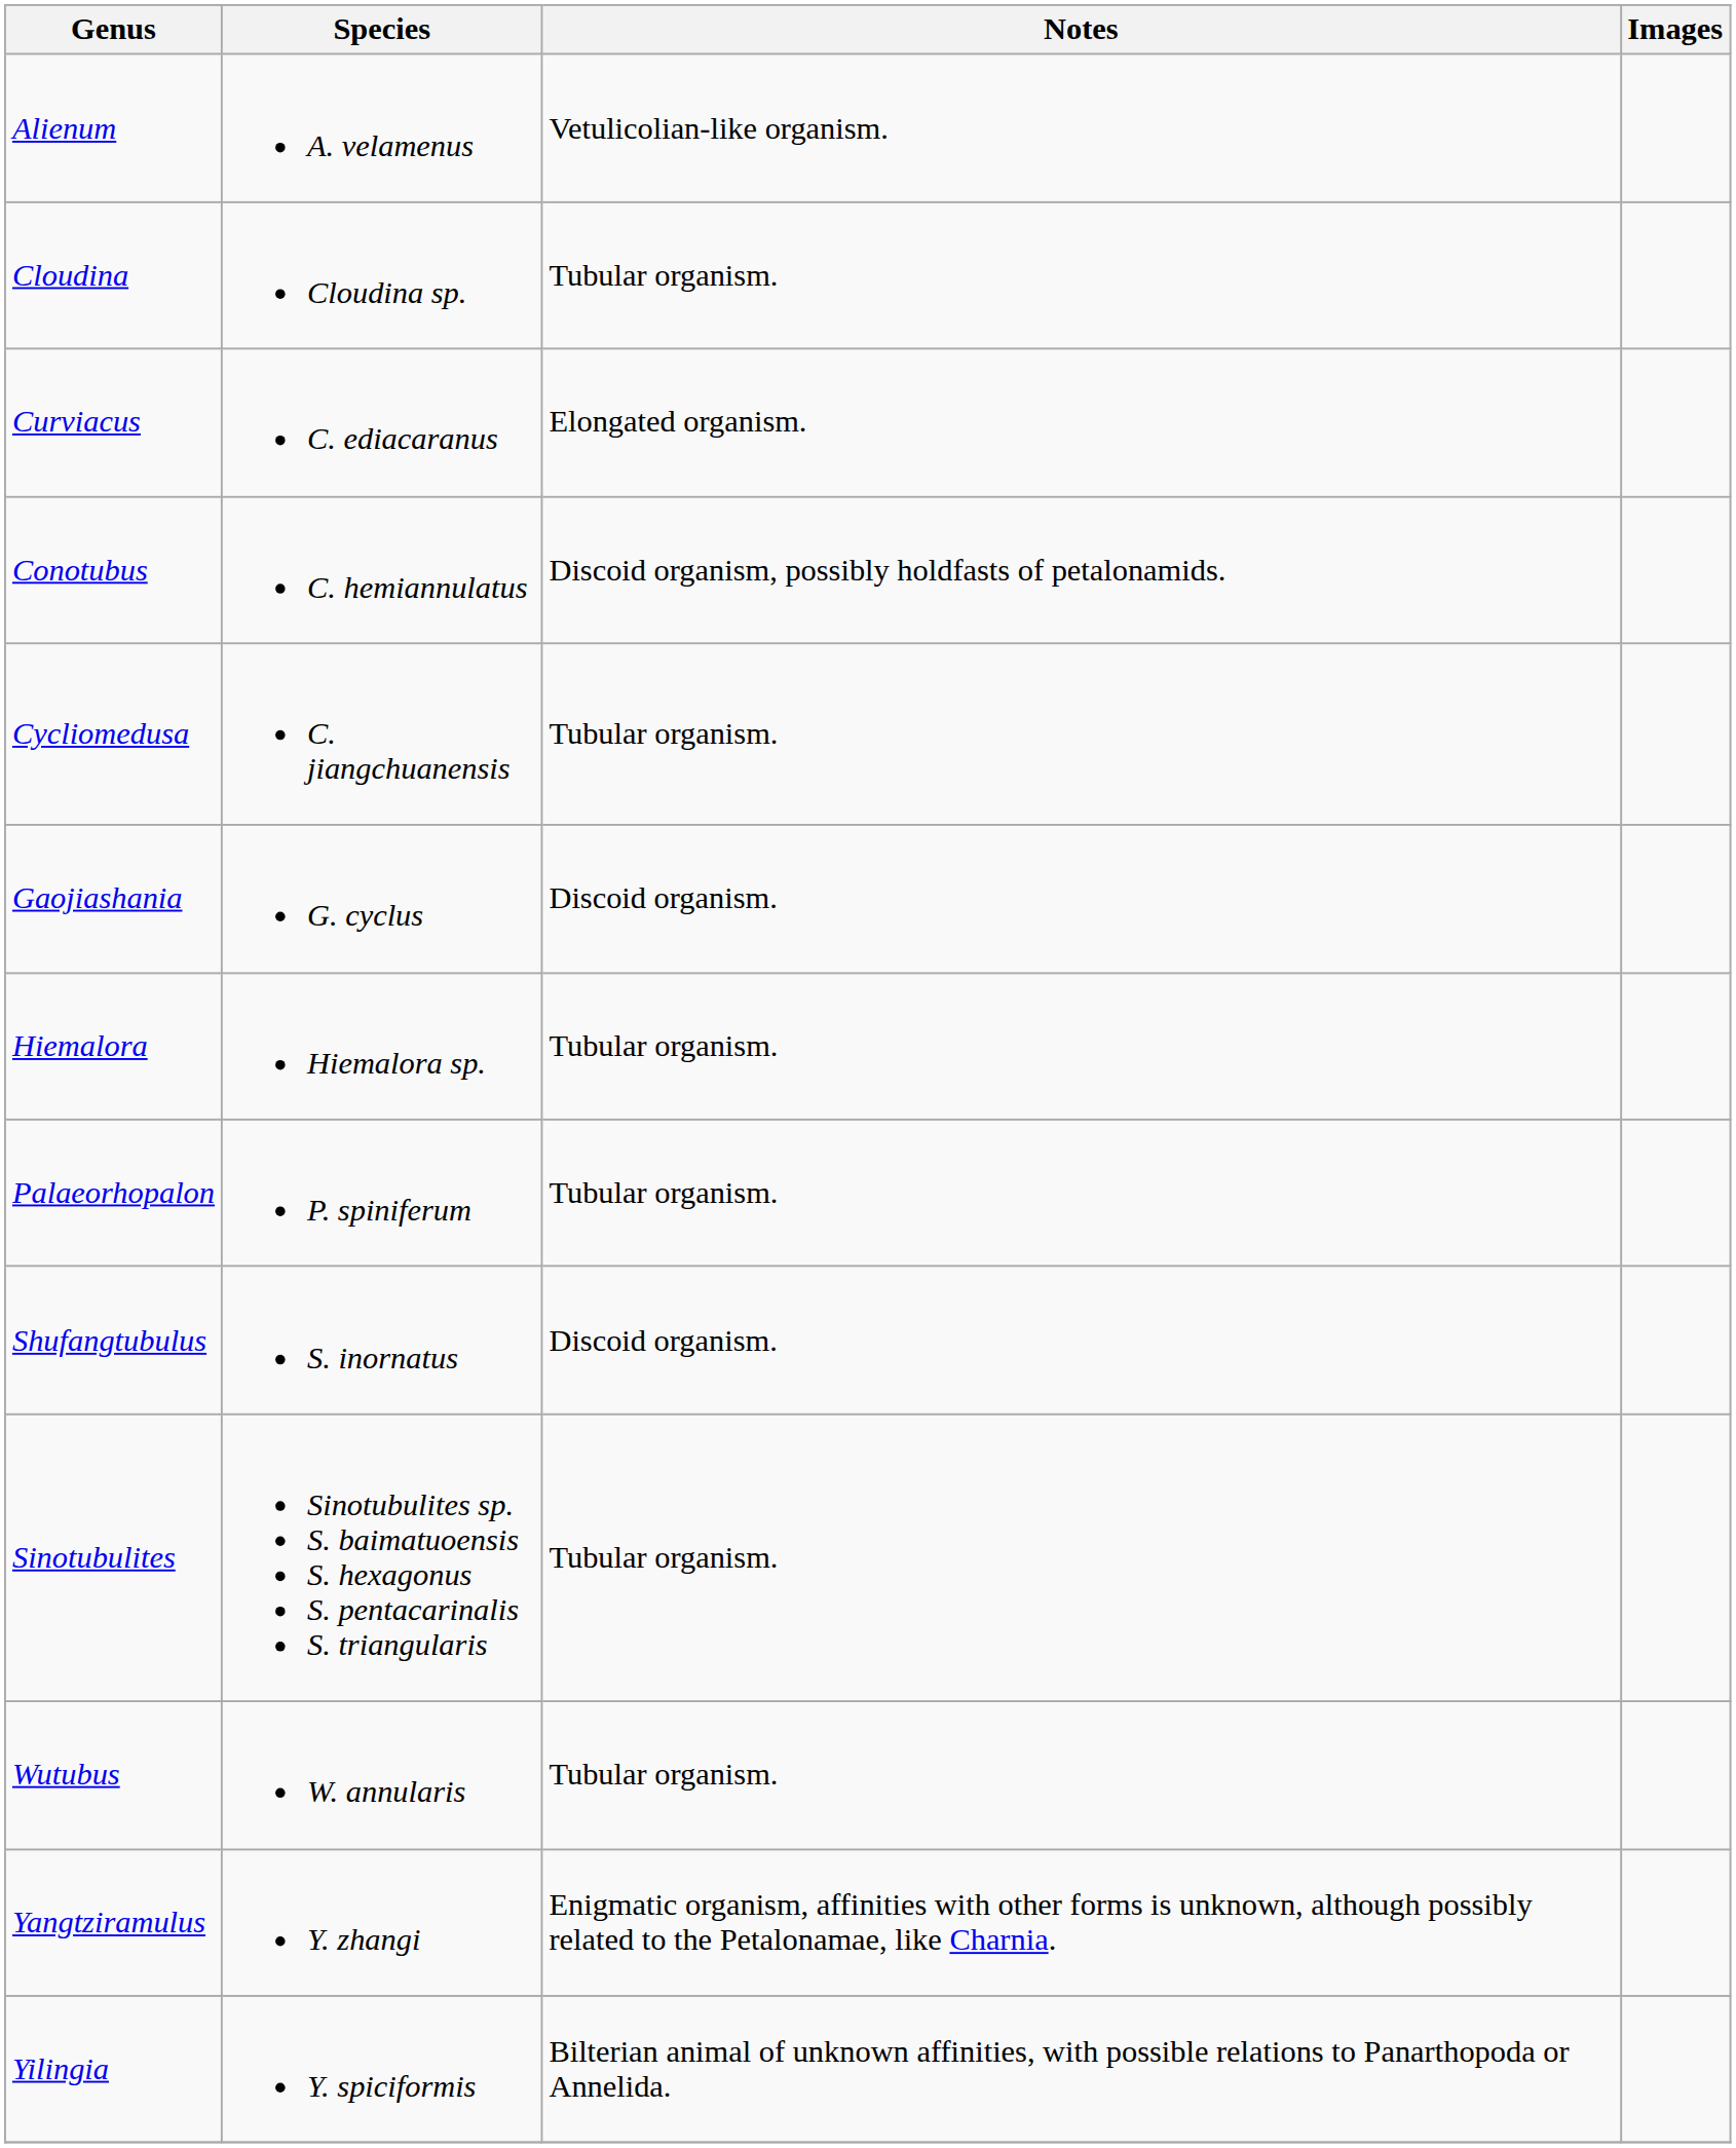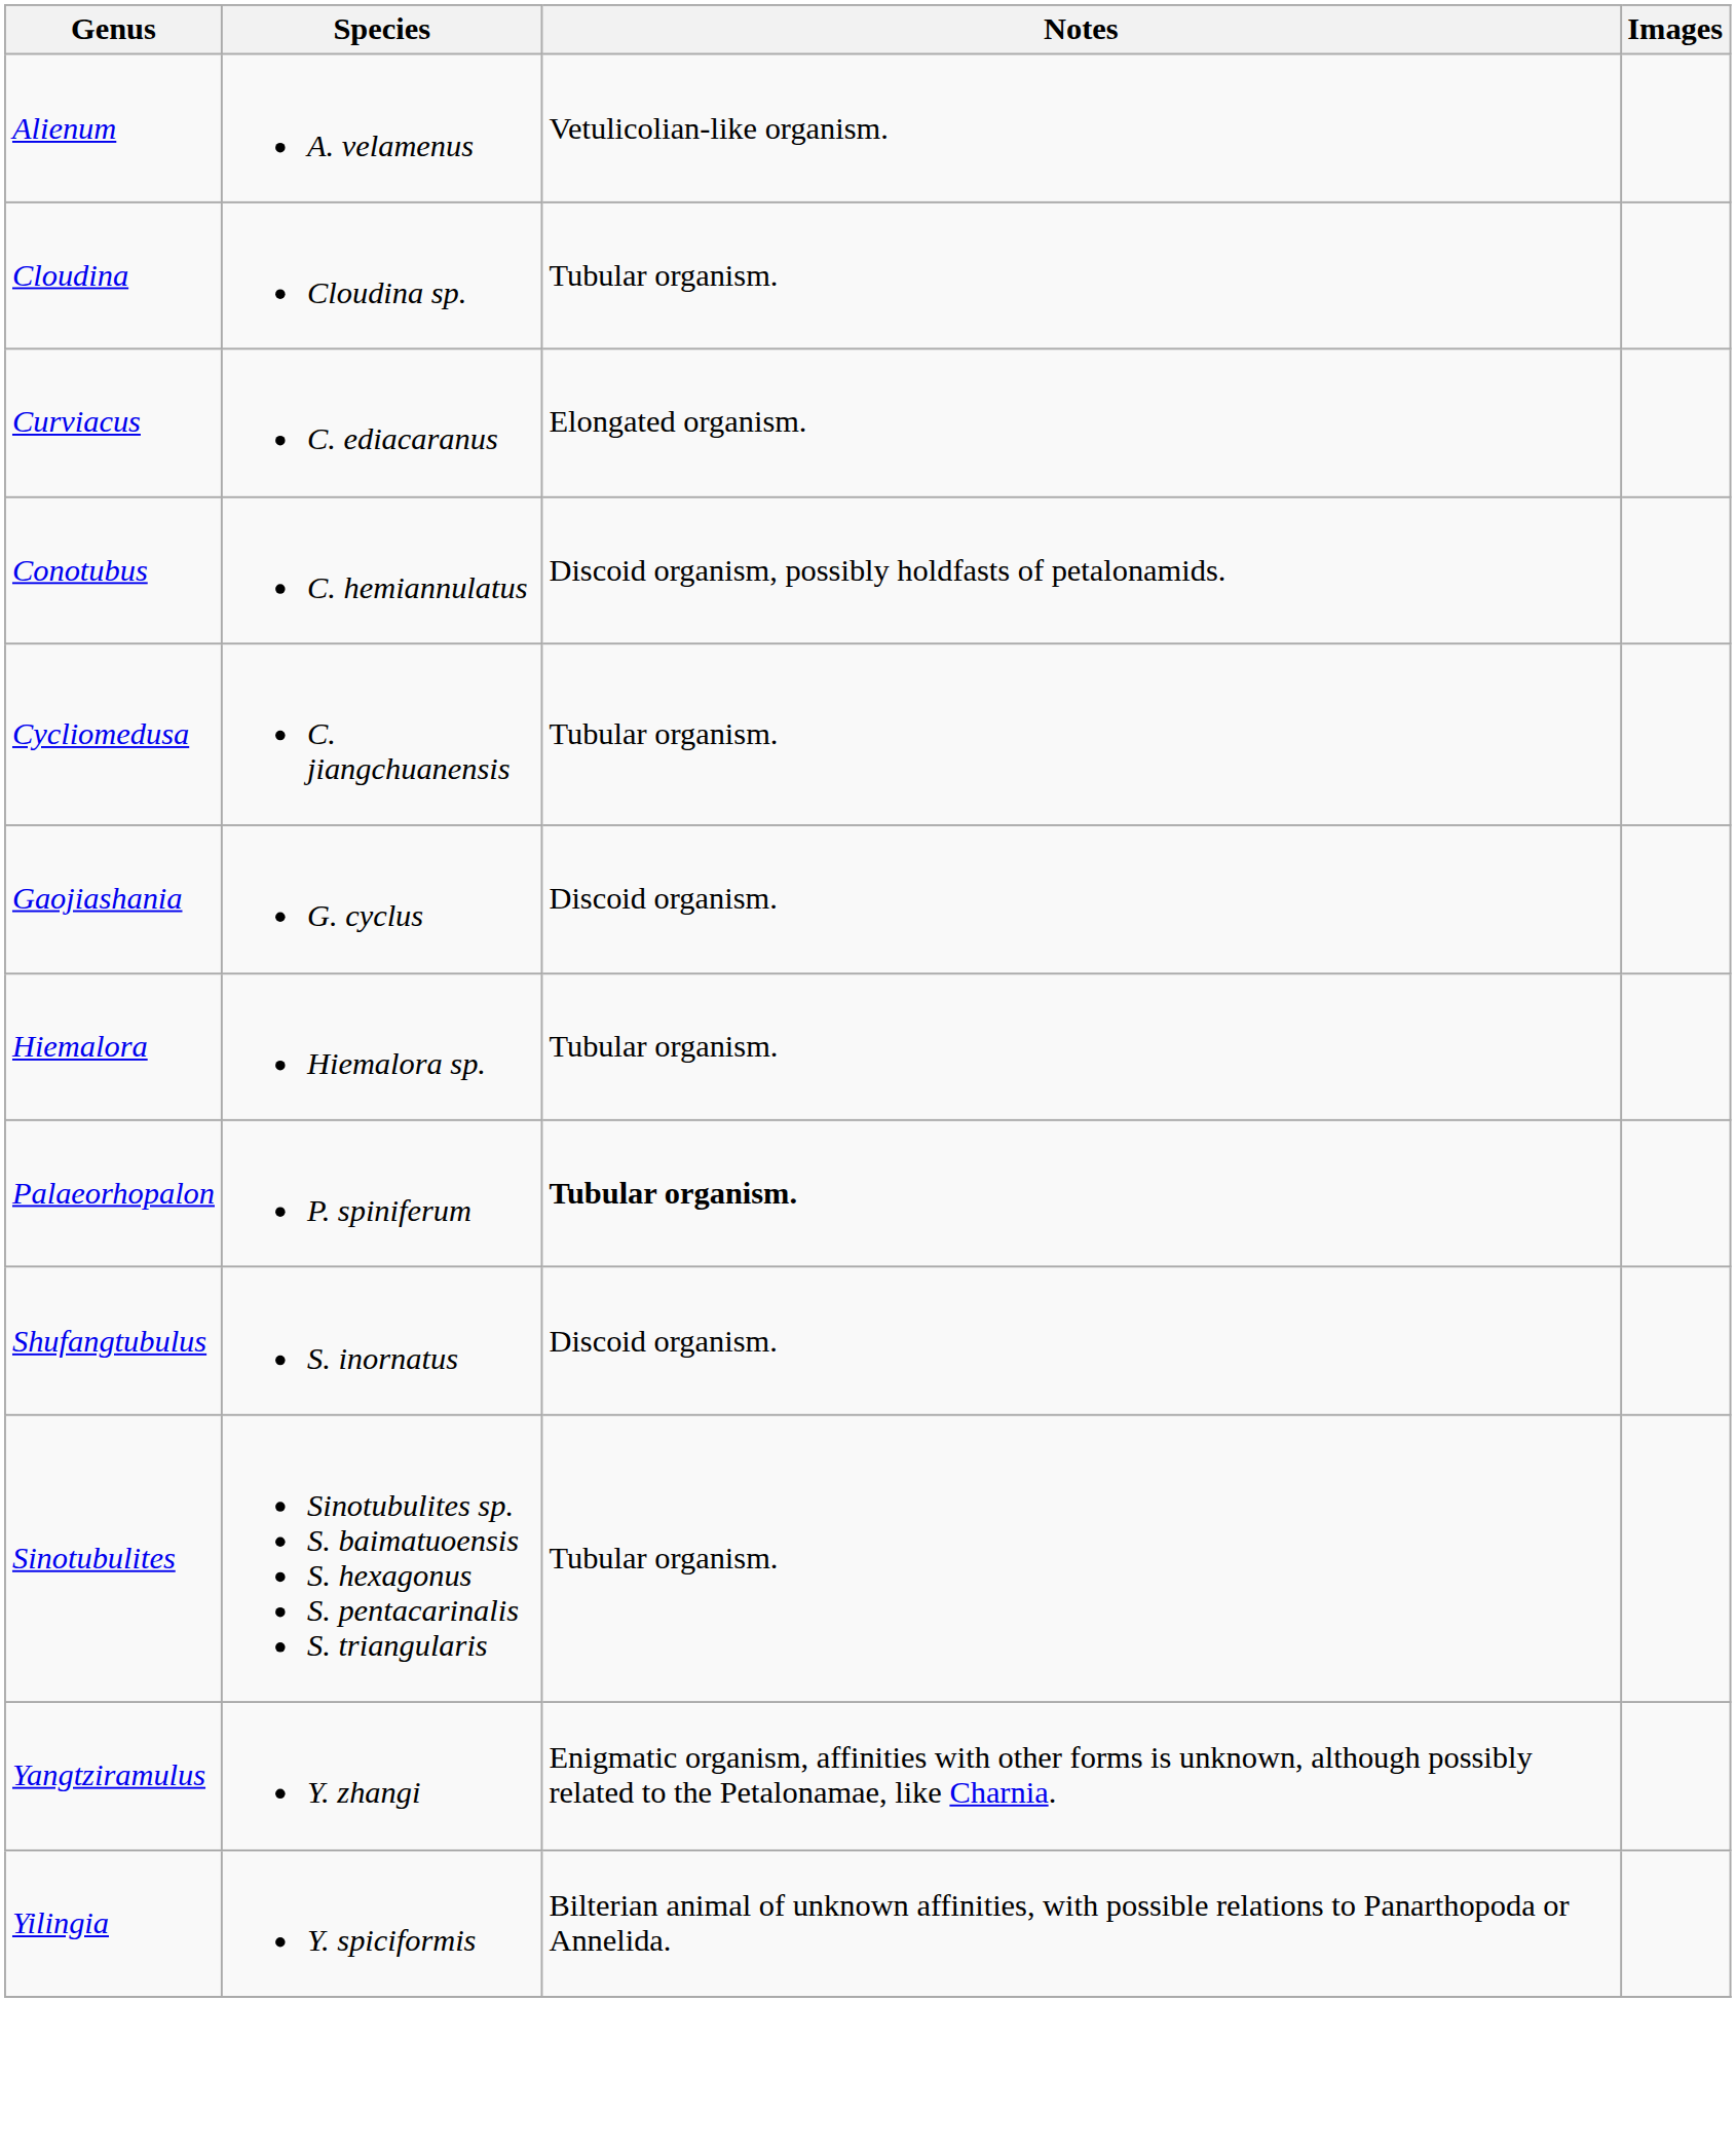Palaeorhopalon | Notes: normal -> bold
- row: Wutubus | W. annularis | Tubular organism.
